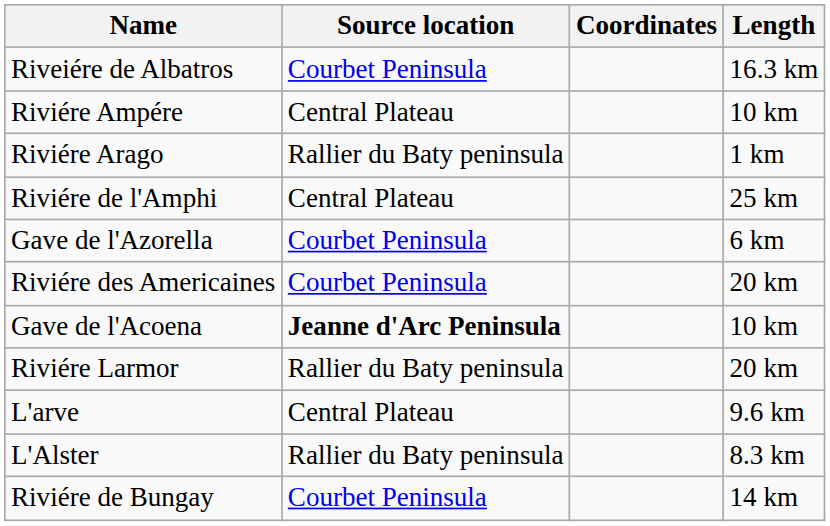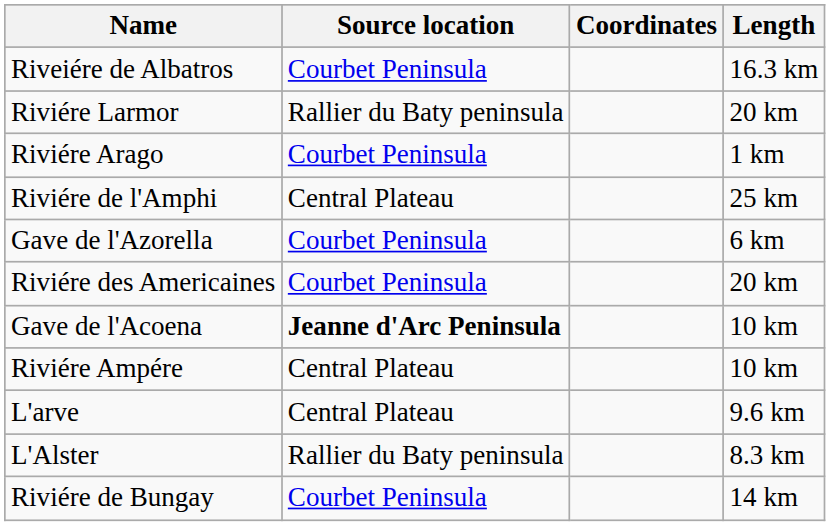rows swapped: Riviére Larmor <-> Riviére Ampére
Riviére Arago | Source location: Rallier du Baty peninsula -> Courbet Peninsula
